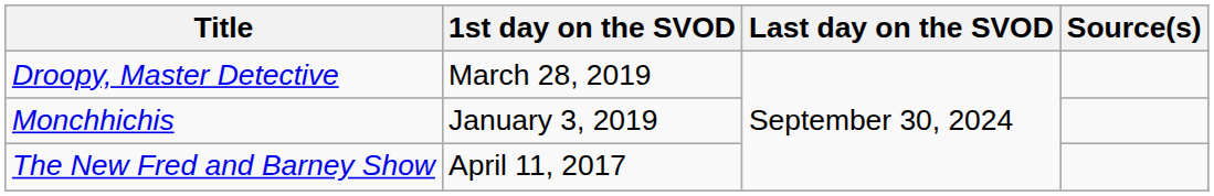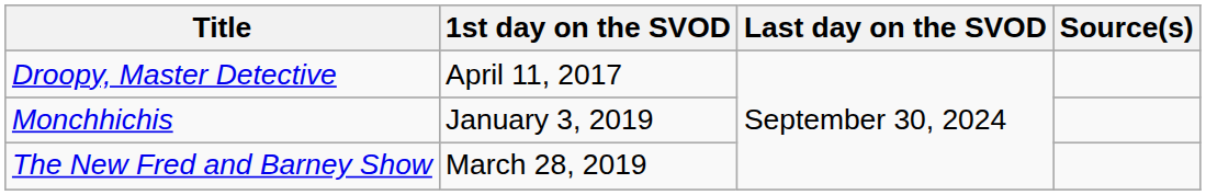Droopy, Master Detective | 1st day on the SVOD: March 28, 2019 -> April 11, 2017
The New Fred and Barney Show | 1st day on the SVOD: April 11, 2017 -> March 28, 2019
